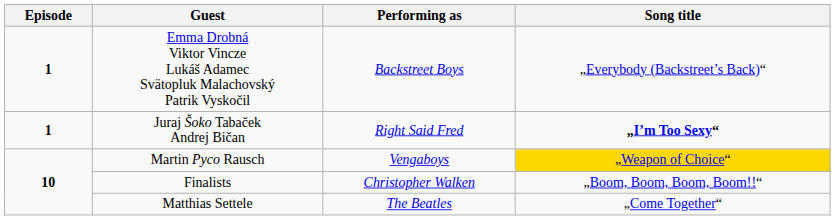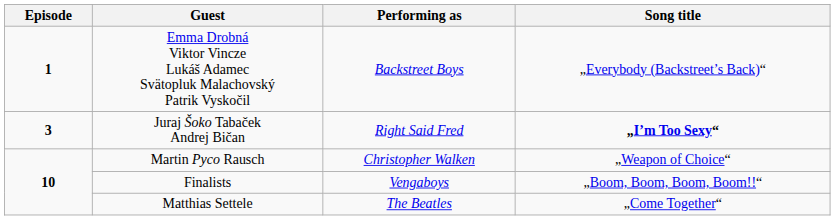Juraj Šoko Tabaček Andrej Bičan | Episode: 1 -> 3
Martin Pyco Rausch | Performing as: Vengaboys -> Christopher Walken
Martin Pyco Rausch | Song title: gold background -> no background
Finalists | Performing as: Christopher Walken -> Vengaboys
